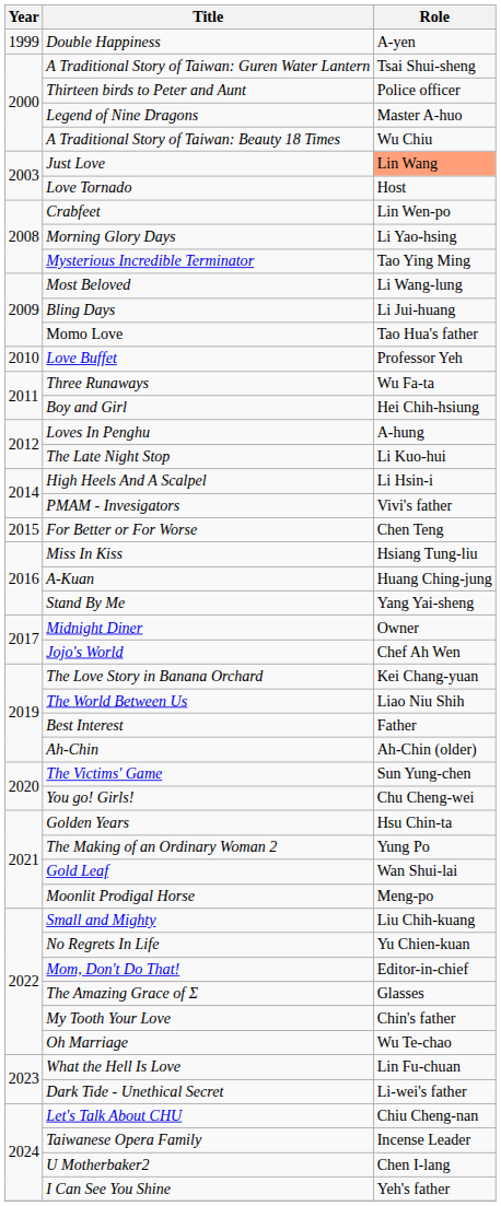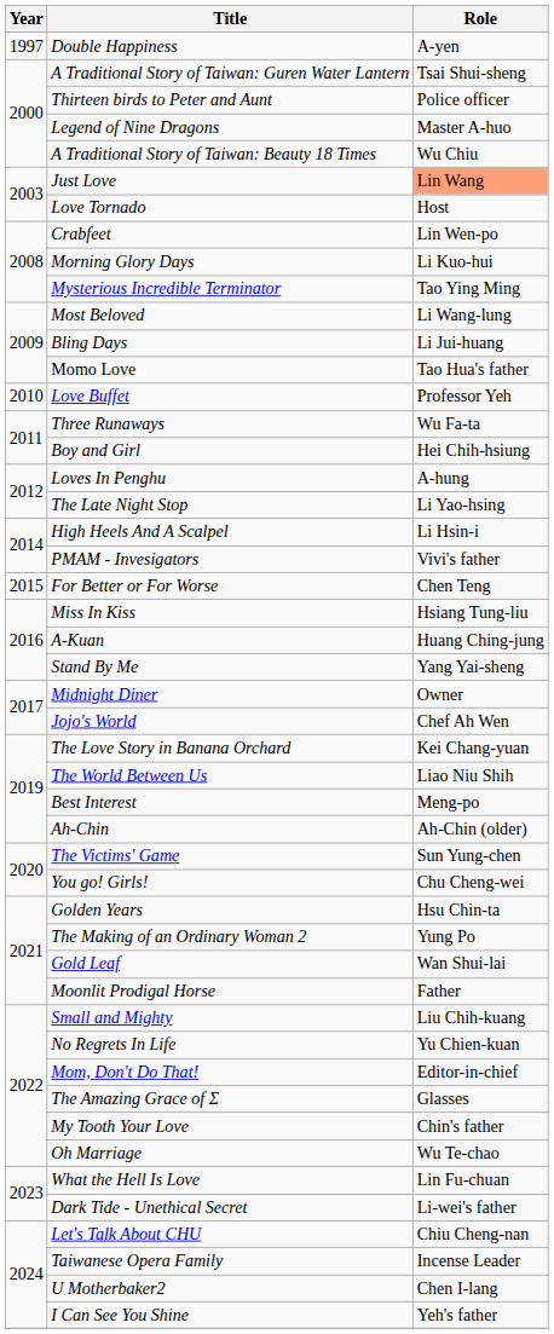Double Happiness | Year: 1999 -> 1997
Morning Glory Days | Role: Li Yao-hsing -> Li Kuo-hui
The Late Night Stop | Role: Li Kuo-hui -> Li Yao-hsing
Best Interest | Role: Father -> Meng-po
Moonlit Prodigal Horse | Role: Meng-po -> Father
